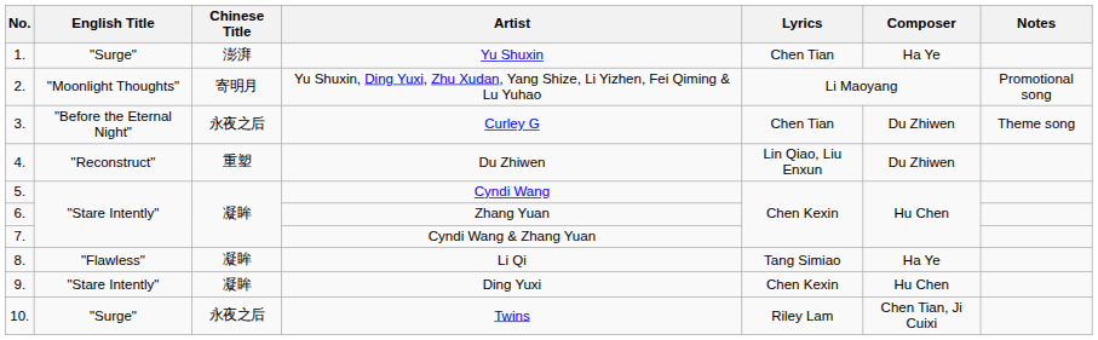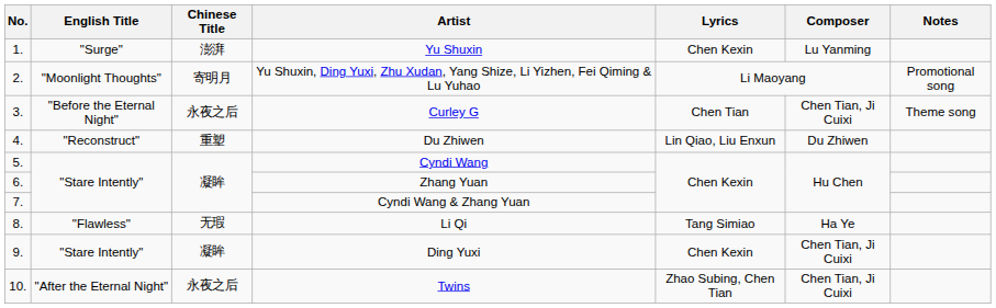Yu Shuxin | Lyrics: Chen Tian -> Chen Kexin
Yu Shuxin | Composer: Ha Ye -> Lu Yanming
Curley G | Composer: Du Zhiwen -> Chen Tian, Ji Cuixi
Li Qi | Chinese Title: 凝眸 -> 无瑕
Ding Yuxi | Composer: Hu Chen -> Chen Tian, Ji Cuixi
Twins | English Title: "Surge" -> "After the Eternal Night"
Twins | Lyrics: Riley Lam -> Zhao Subing, Chen Tian
